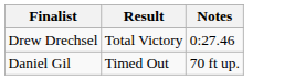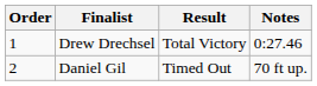+ column: Order | 1 | 2
